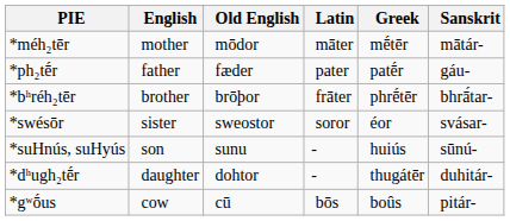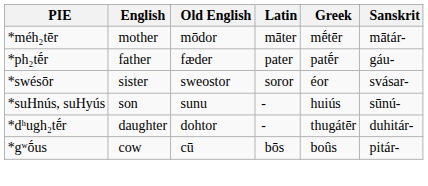- row: *bʰréh₂tēr | brother | brōþor | frāter | phrḗtēr | bhrā́tar-
